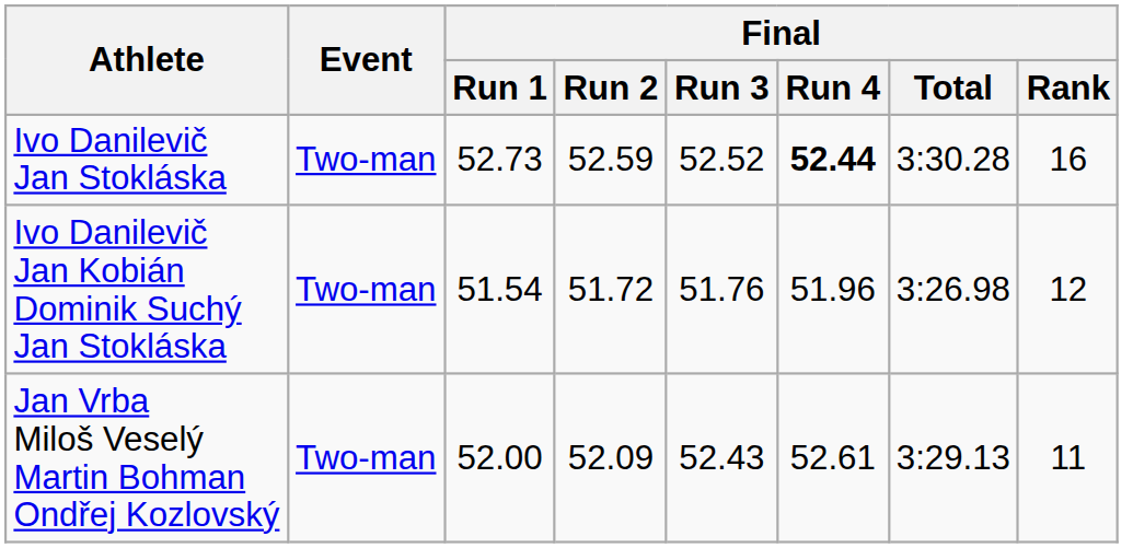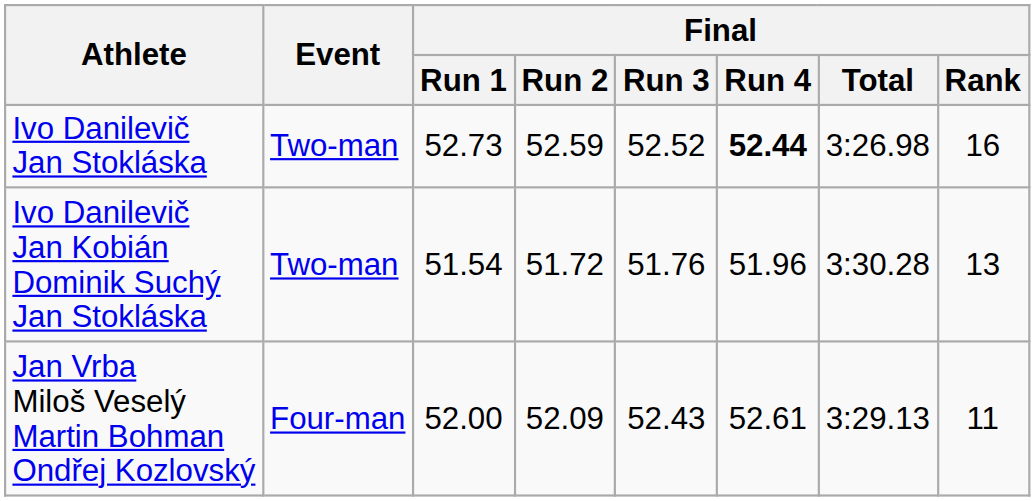Ivo Danilevič Jan Stokláska | Final / Total: 3:30.28 -> 3:26.98
Ivo Danilevič Jan Kobián Dominik Suchý Jan Stokláska | Final / Total: 3:26.98 -> 3:30.28
Ivo Danilevič Jan Kobián Dominik Suchý Jan Stokláska | Final / Rank: 12 -> 13
Jan Vrba Miloš Veselý Martin Bohman Ondřej Kozlovský | Event: Two-man -> Four-man
